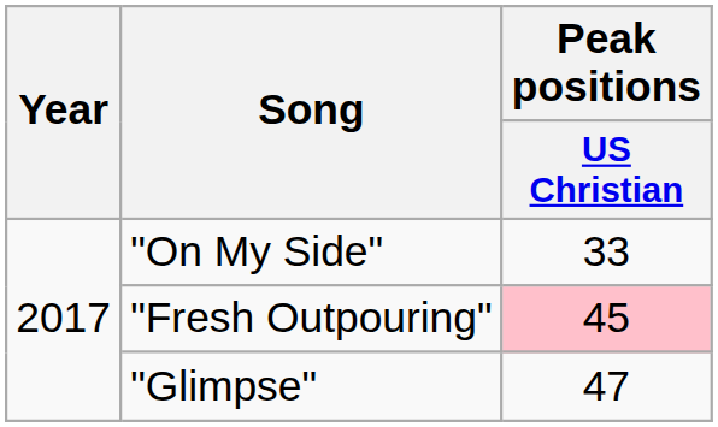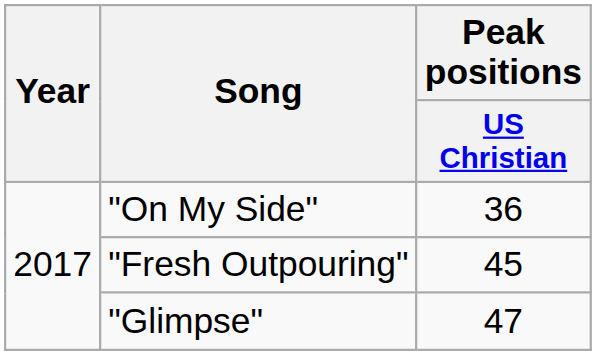"On My Side" | Peak positions / US Christian: 33 -> 36
"Fresh Outpouring" | Peak positions / US Christian: pink background -> no background
